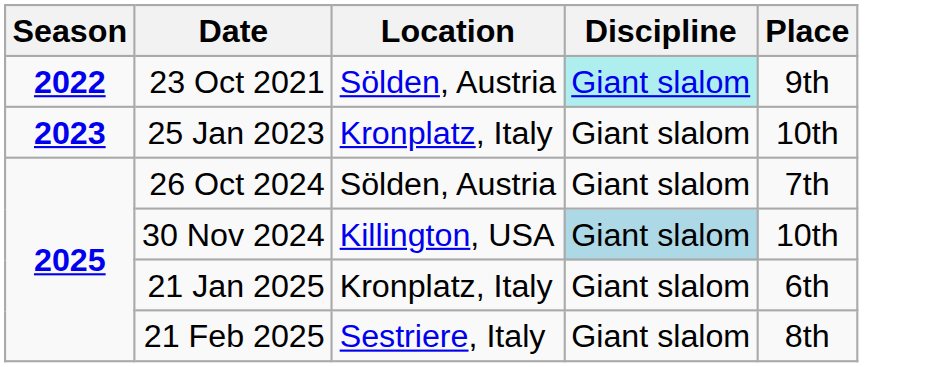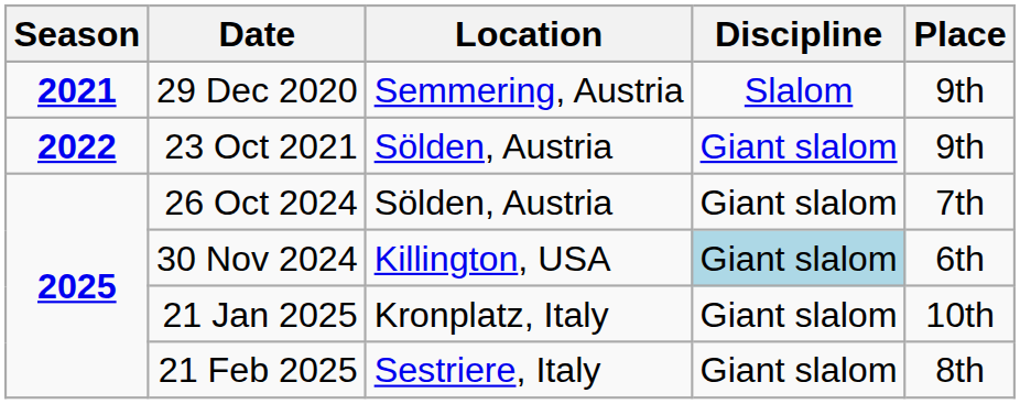+ row: 2021 | 29 Dec 2020 | Semmering, Austria | Slalom | 9th
23 Oct 2021 | Discipline: paleturquoise background -> no background
- row: 2023 | 25 Jan 2023 | Kronplatz, Italy | Giant slalom | 10th
30 Nov 2024 | Place: 10th -> 6th
21 Jan 2025 | Place: 6th -> 10th
